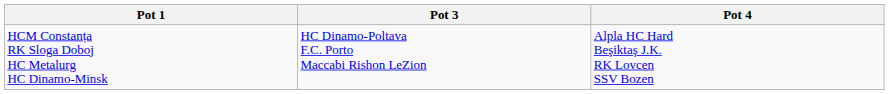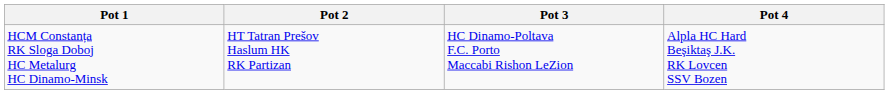+ column: Pot 2 | HT Tatran Prešov Haslum HK RK Partizan
